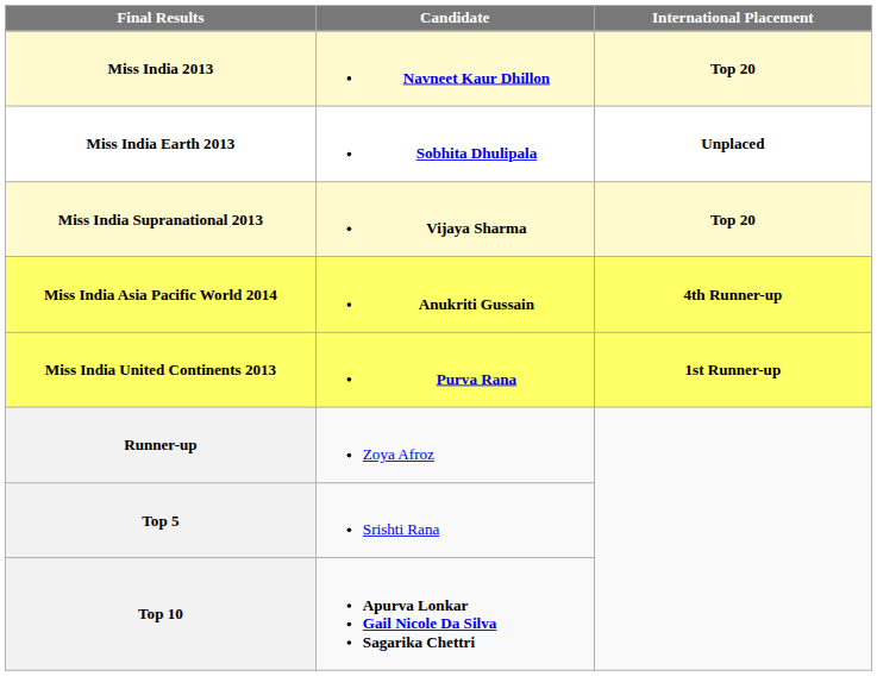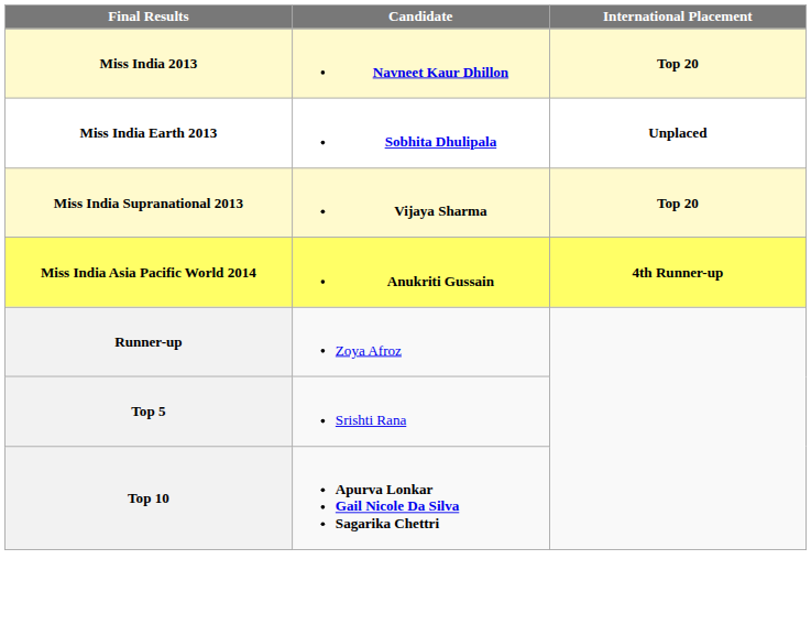- row: Miss India United Continents 2013 | Purva Rana | 1st Runner-up
